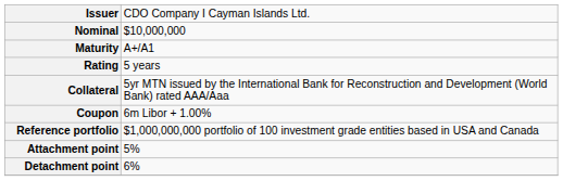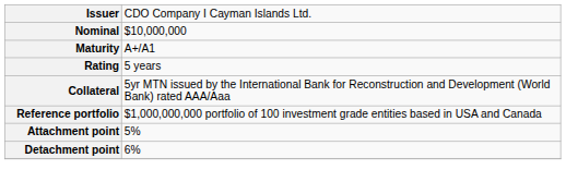- row: Coupon | 6m Libor + 1.00%
